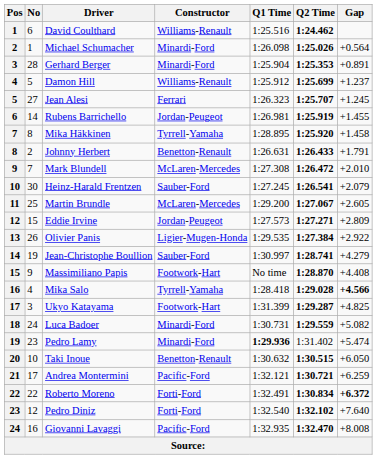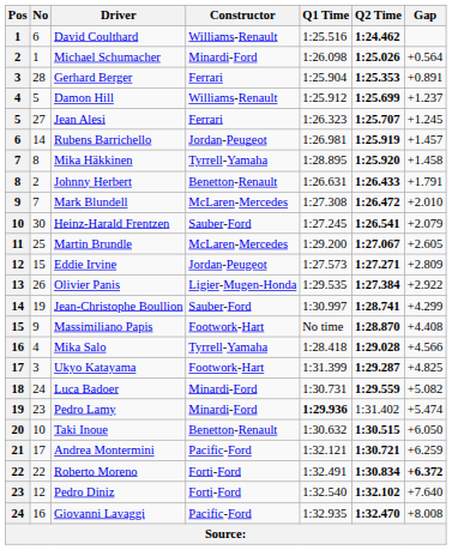Gerhard Berger | Constructor: Minardi-Ford -> Ferrari
Rubens Barrichello | Gap: +1.455 -> +1.457
Jean-Christophe Boullion | Gap: +4.279 -> +4.299
Mika Salo | Gap: bold -> normal
